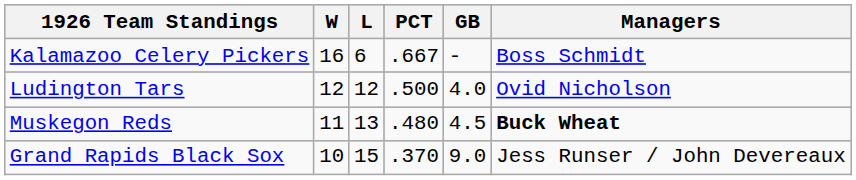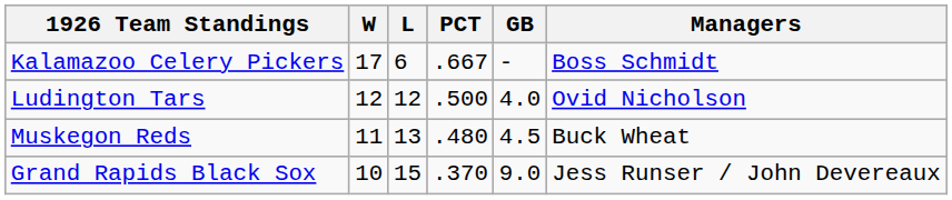Kalamazoo Celery Pickers | W: 16 -> 17
Muskegon Reds | Managers: bold -> normal
